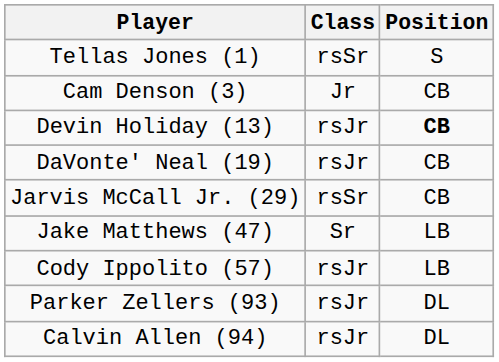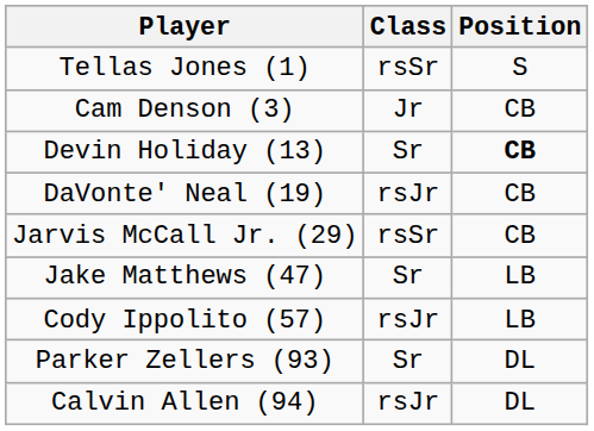Devin Holiday (13) | Class: rsJr -> Sr
Parker Zellers (93) | Class: rsJr -> Sr
